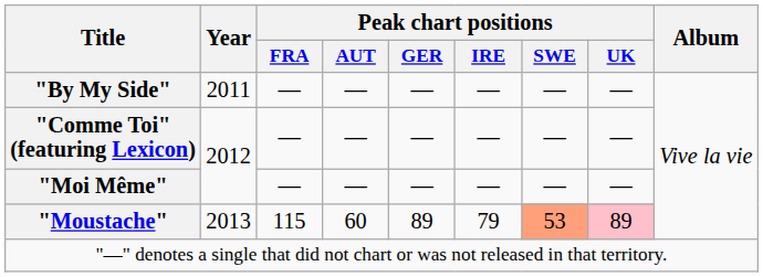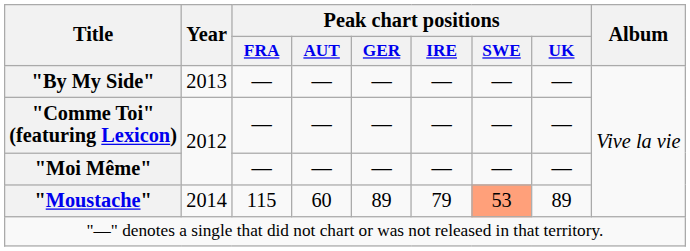"By My Side" | Year: 2011 -> 2013
"Moustache" | Year: 2013 -> 2014
"Moustache" | Peak chart positions / UK: pink background -> no background
